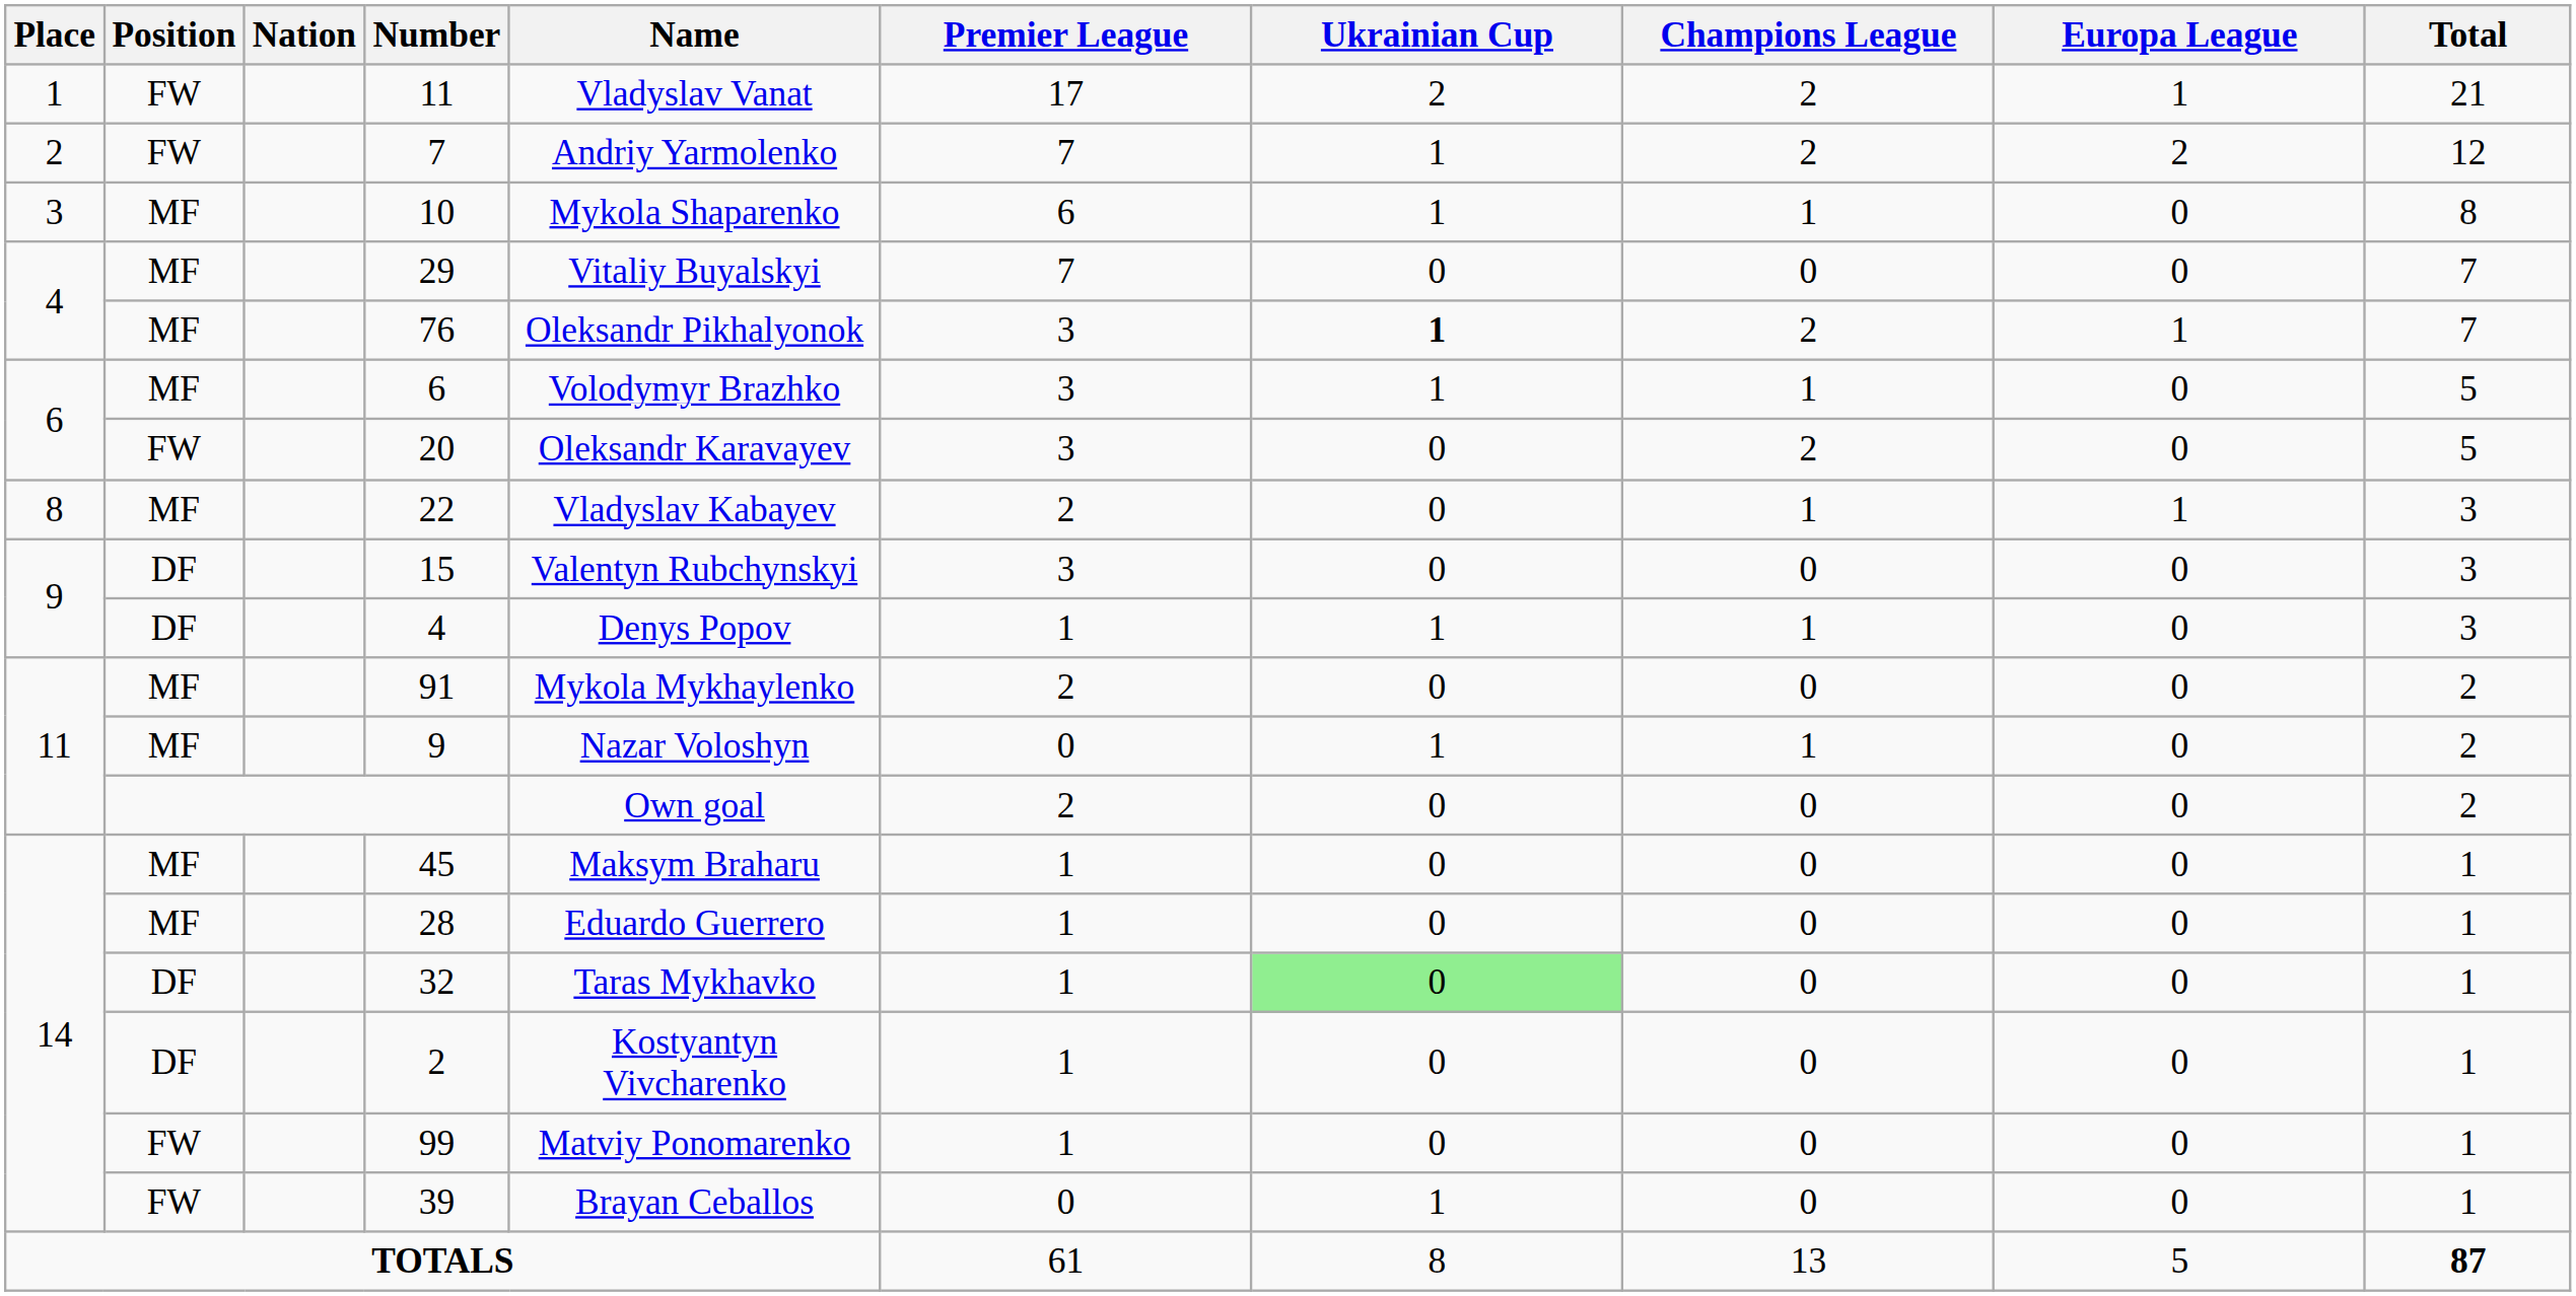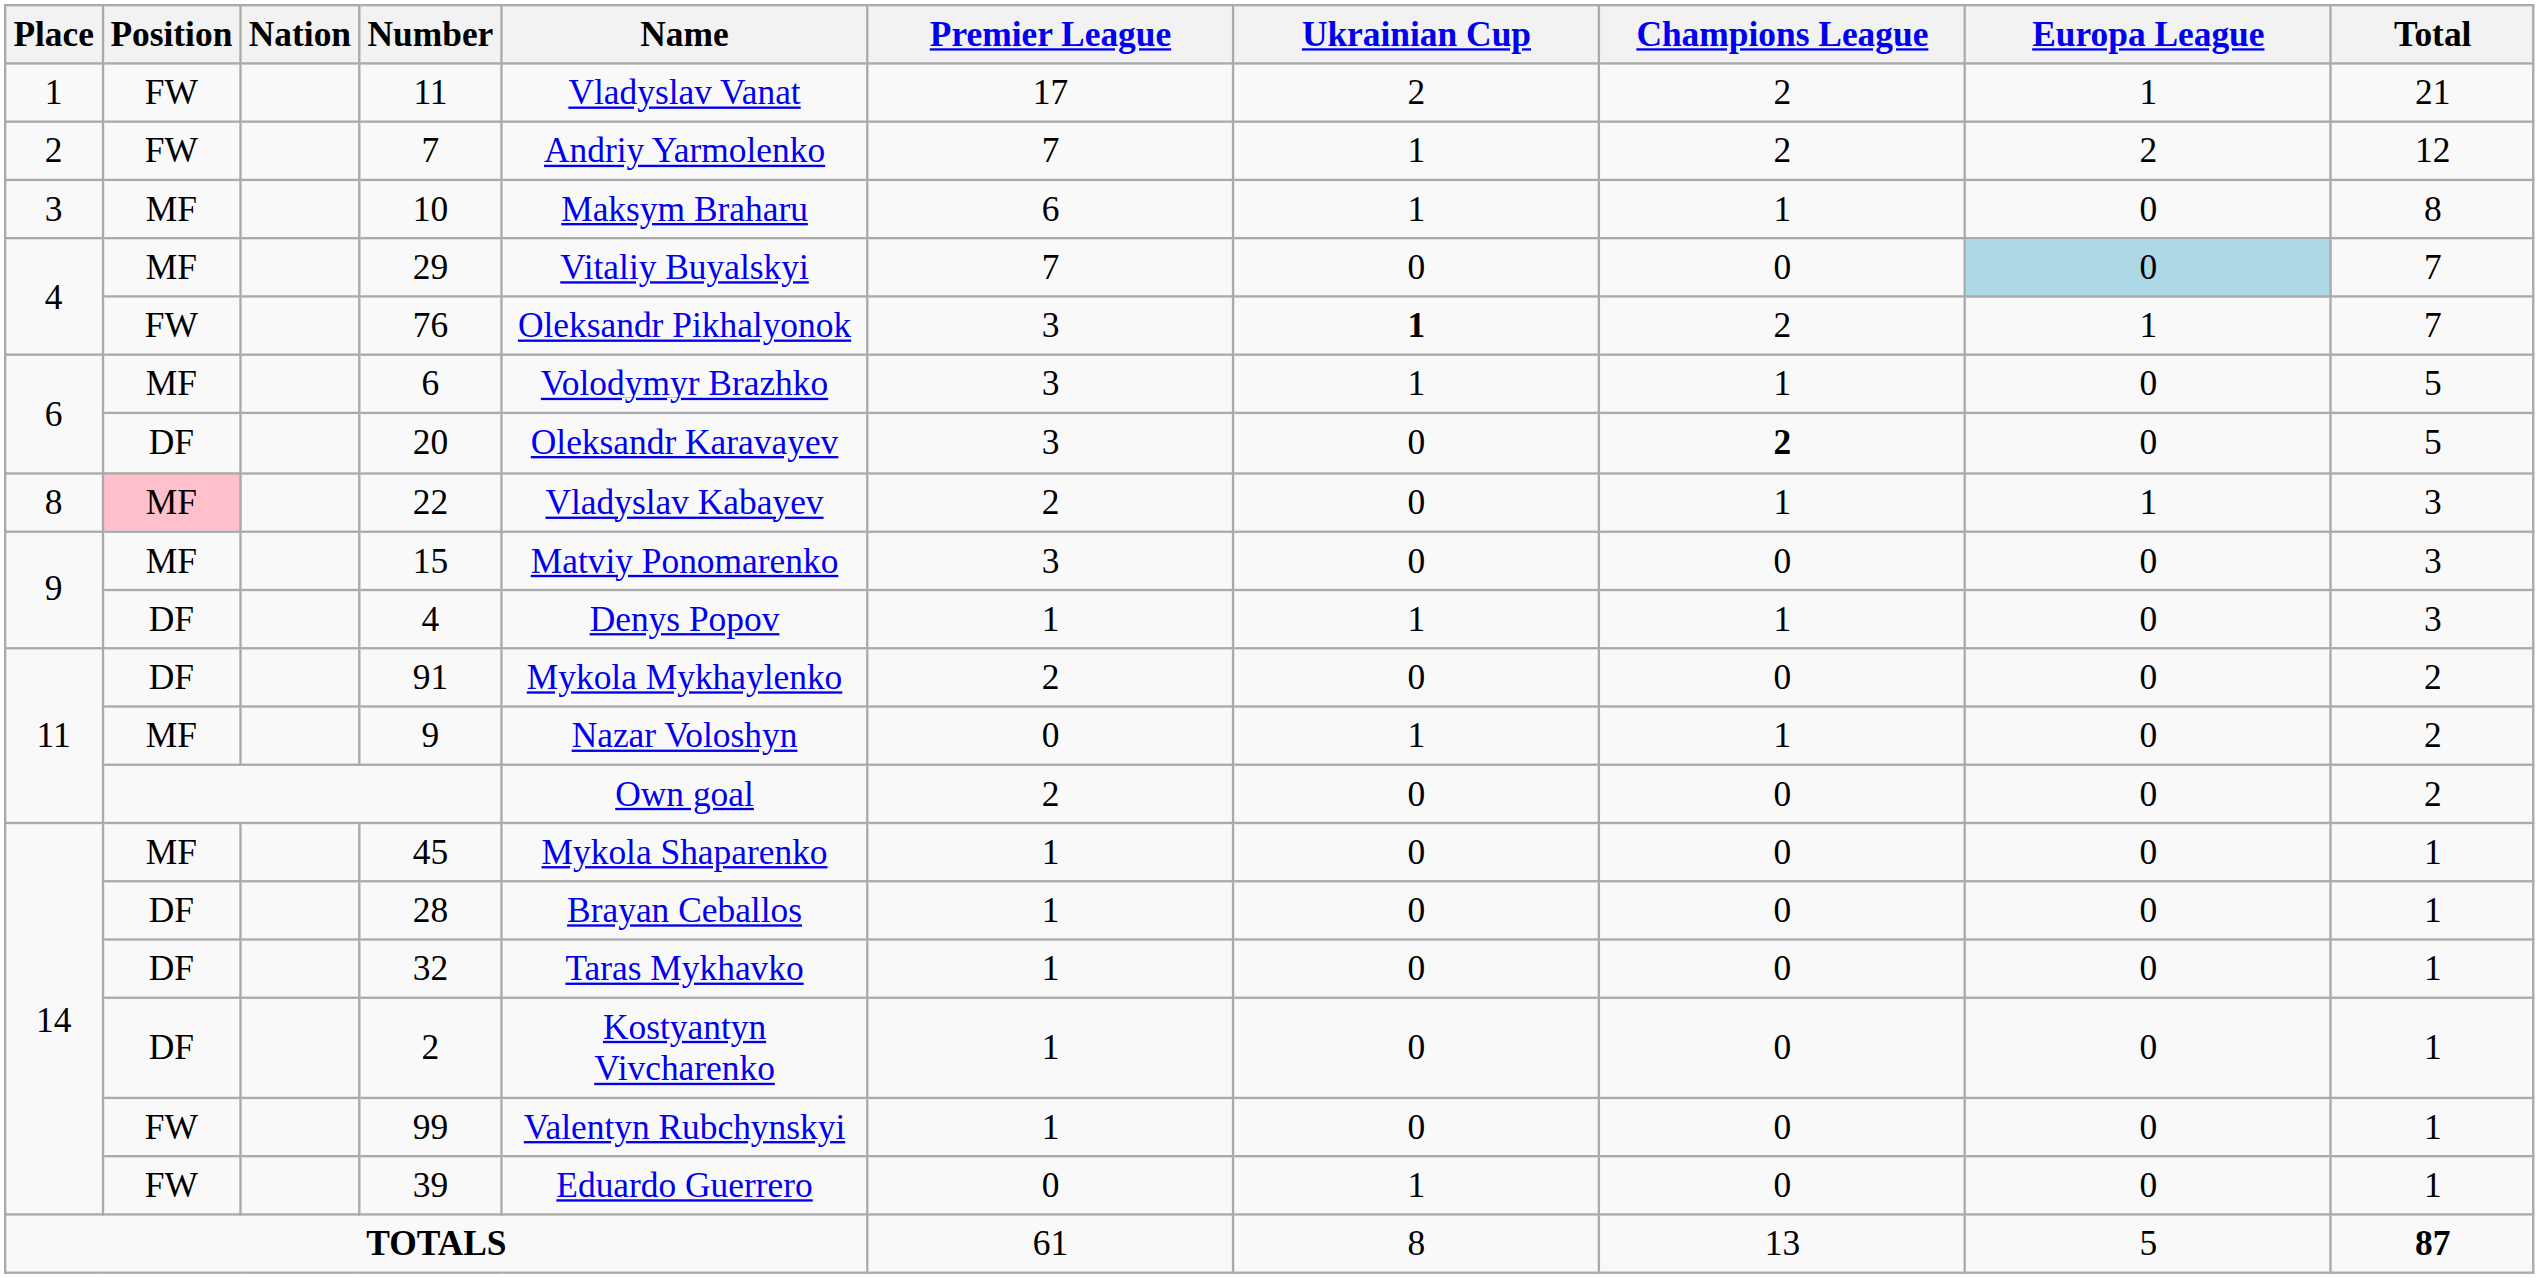10 | Name: Mykola Shaparenko -> Maksym Braharu
29 | Europa League: no background -> lightblue background
76 | Position: MF -> FW
20 | Position: FW -> DF
20 | Champions League: normal -> bold
22 | Position: no background -> pink background
15 | Position: DF -> MF
15 | Name: Valentyn Rubchynskyi -> Matviy Ponomarenko
91 | Position: MF -> DF
45 | Name: Maksym Braharu -> Mykola Shaparenko
28 | Position: MF -> DF
28 | Name: Eduardo Guerrero -> Brayan Ceballos
32 | Ukrainian Cup: lightgreen background -> no background
99 | Name: Matviy Ponomarenko -> Valentyn Rubchynskyi
39 | Name: Brayan Ceballos -> Eduardo Guerrero
